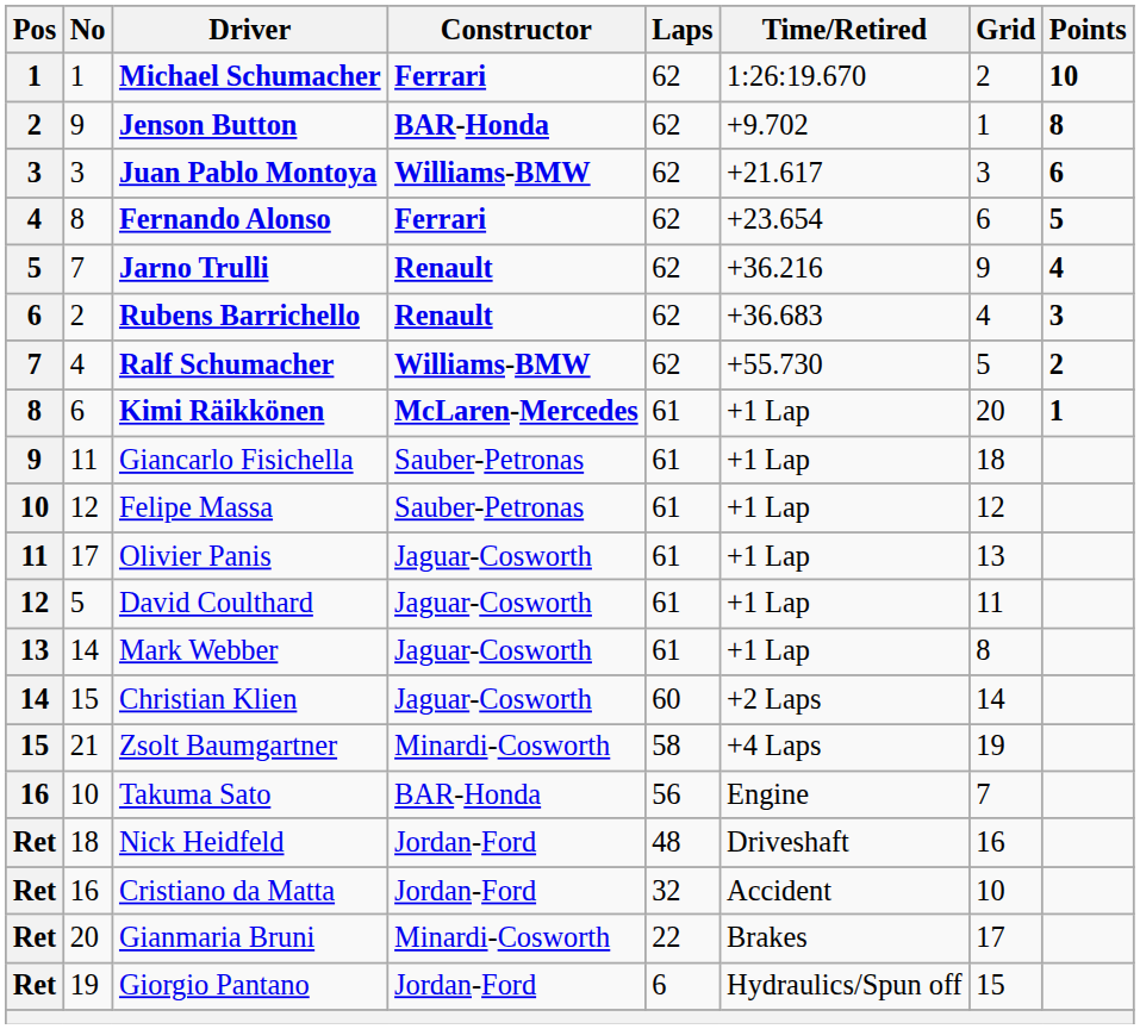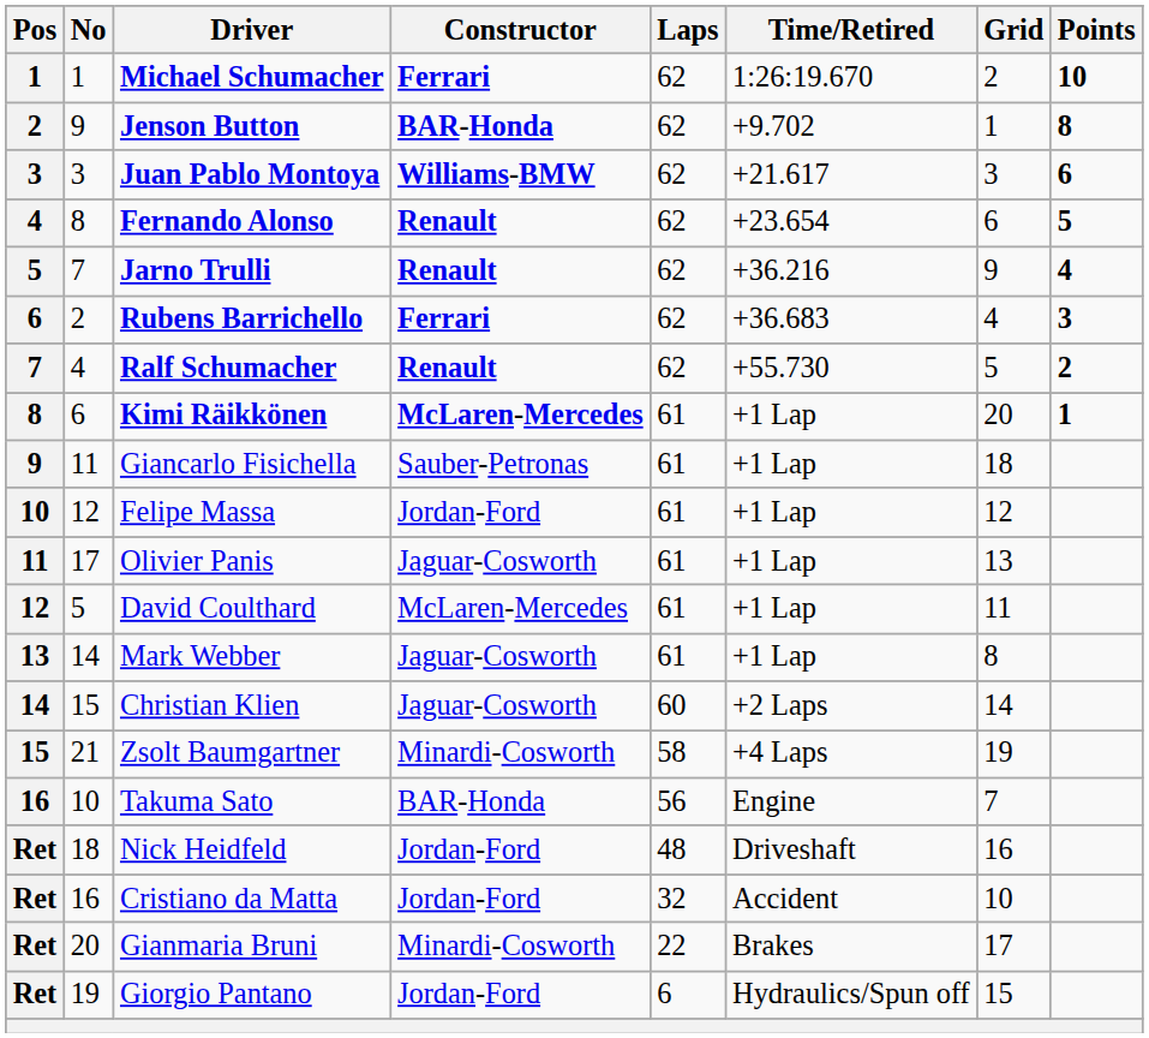Fernando Alonso | Constructor: Ferrari -> Renault
Rubens Barrichello | Constructor: Renault -> Ferrari
Ralf Schumacher | Constructor: Williams-BMW -> Renault
Felipe Massa | Constructor: Sauber-Petronas -> Jordan-Ford
David Coulthard | Constructor: Jaguar-Cosworth -> McLaren-Mercedes
